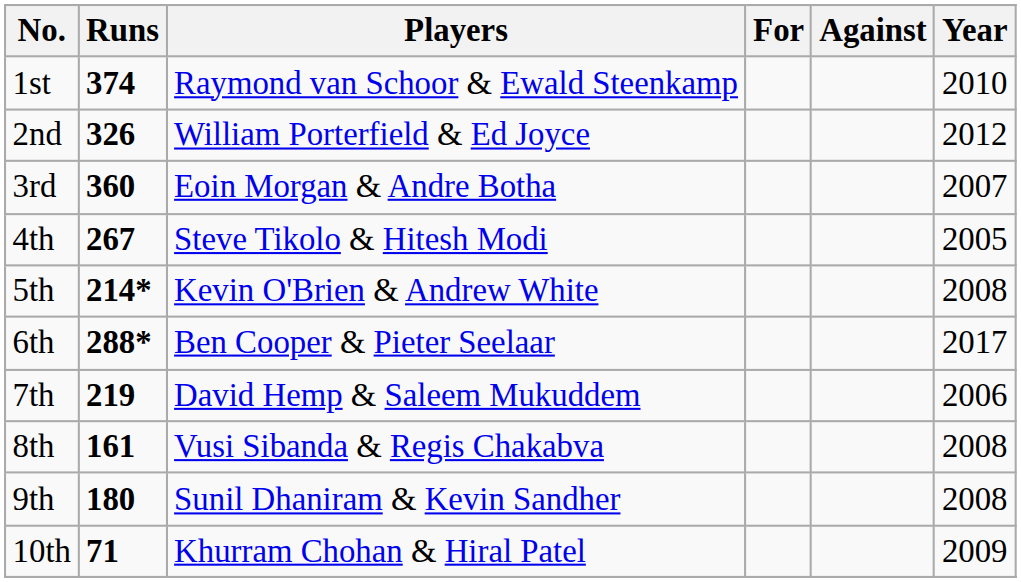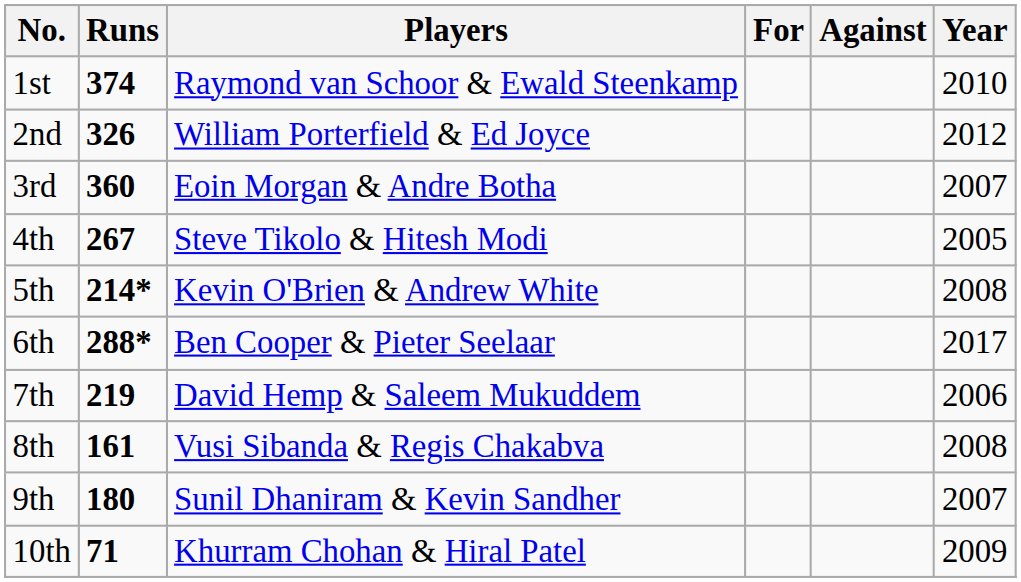9th | Year: 2008 -> 2007
